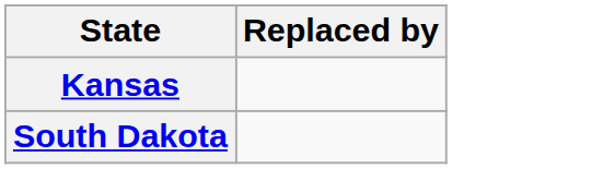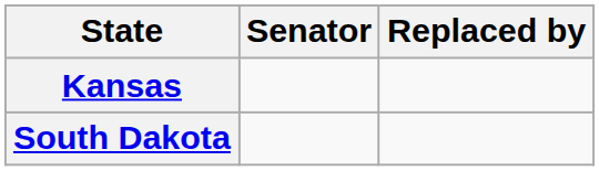+ column: Senator
